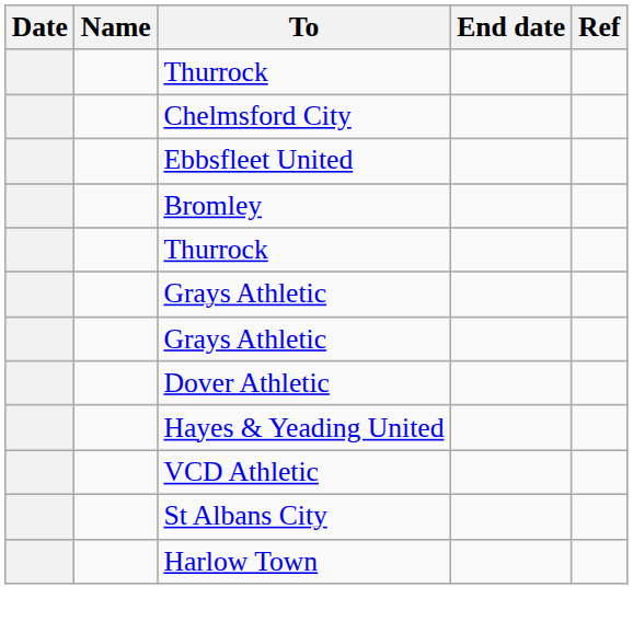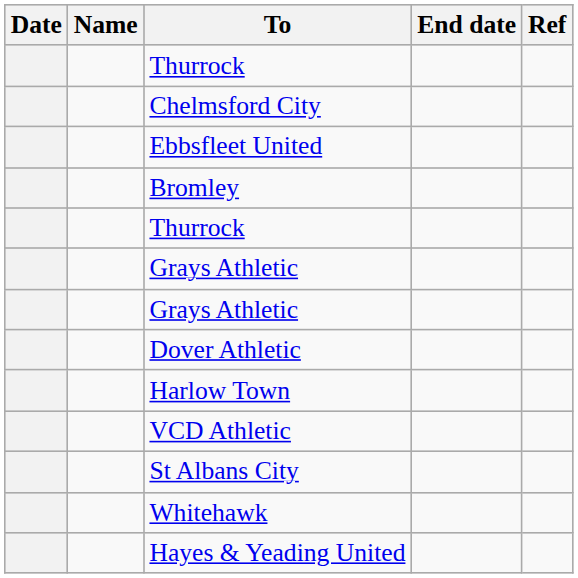rows swapped: Hayes & Yeading United <-> Harlow Town
+ row: Whitehawk
